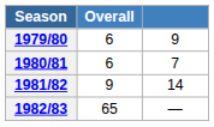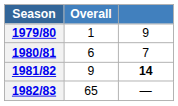1979/80 | Overall: 6 -> 1
1981/82 | column 3: normal -> bold
